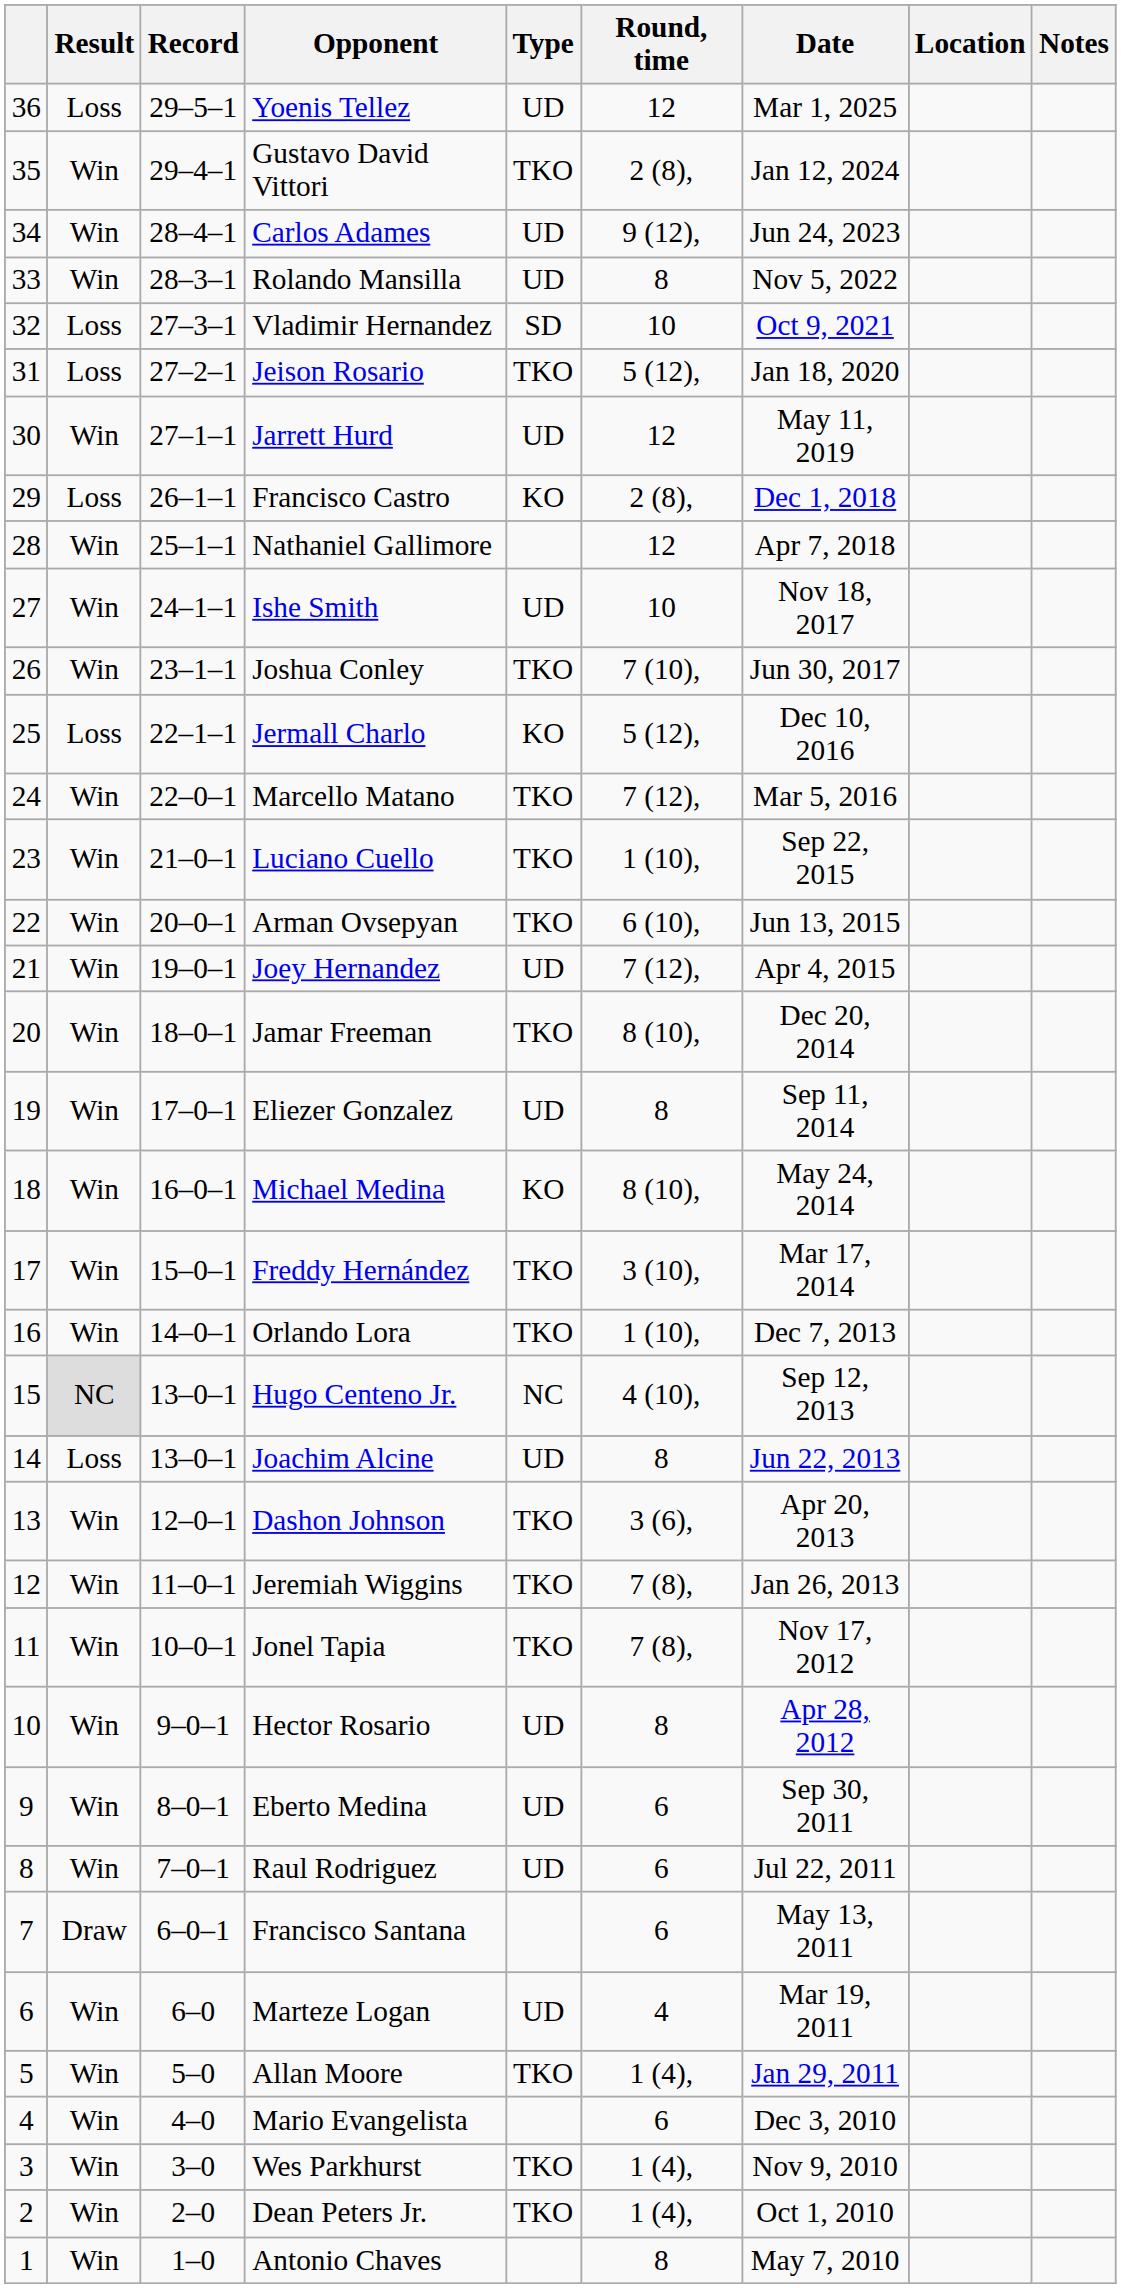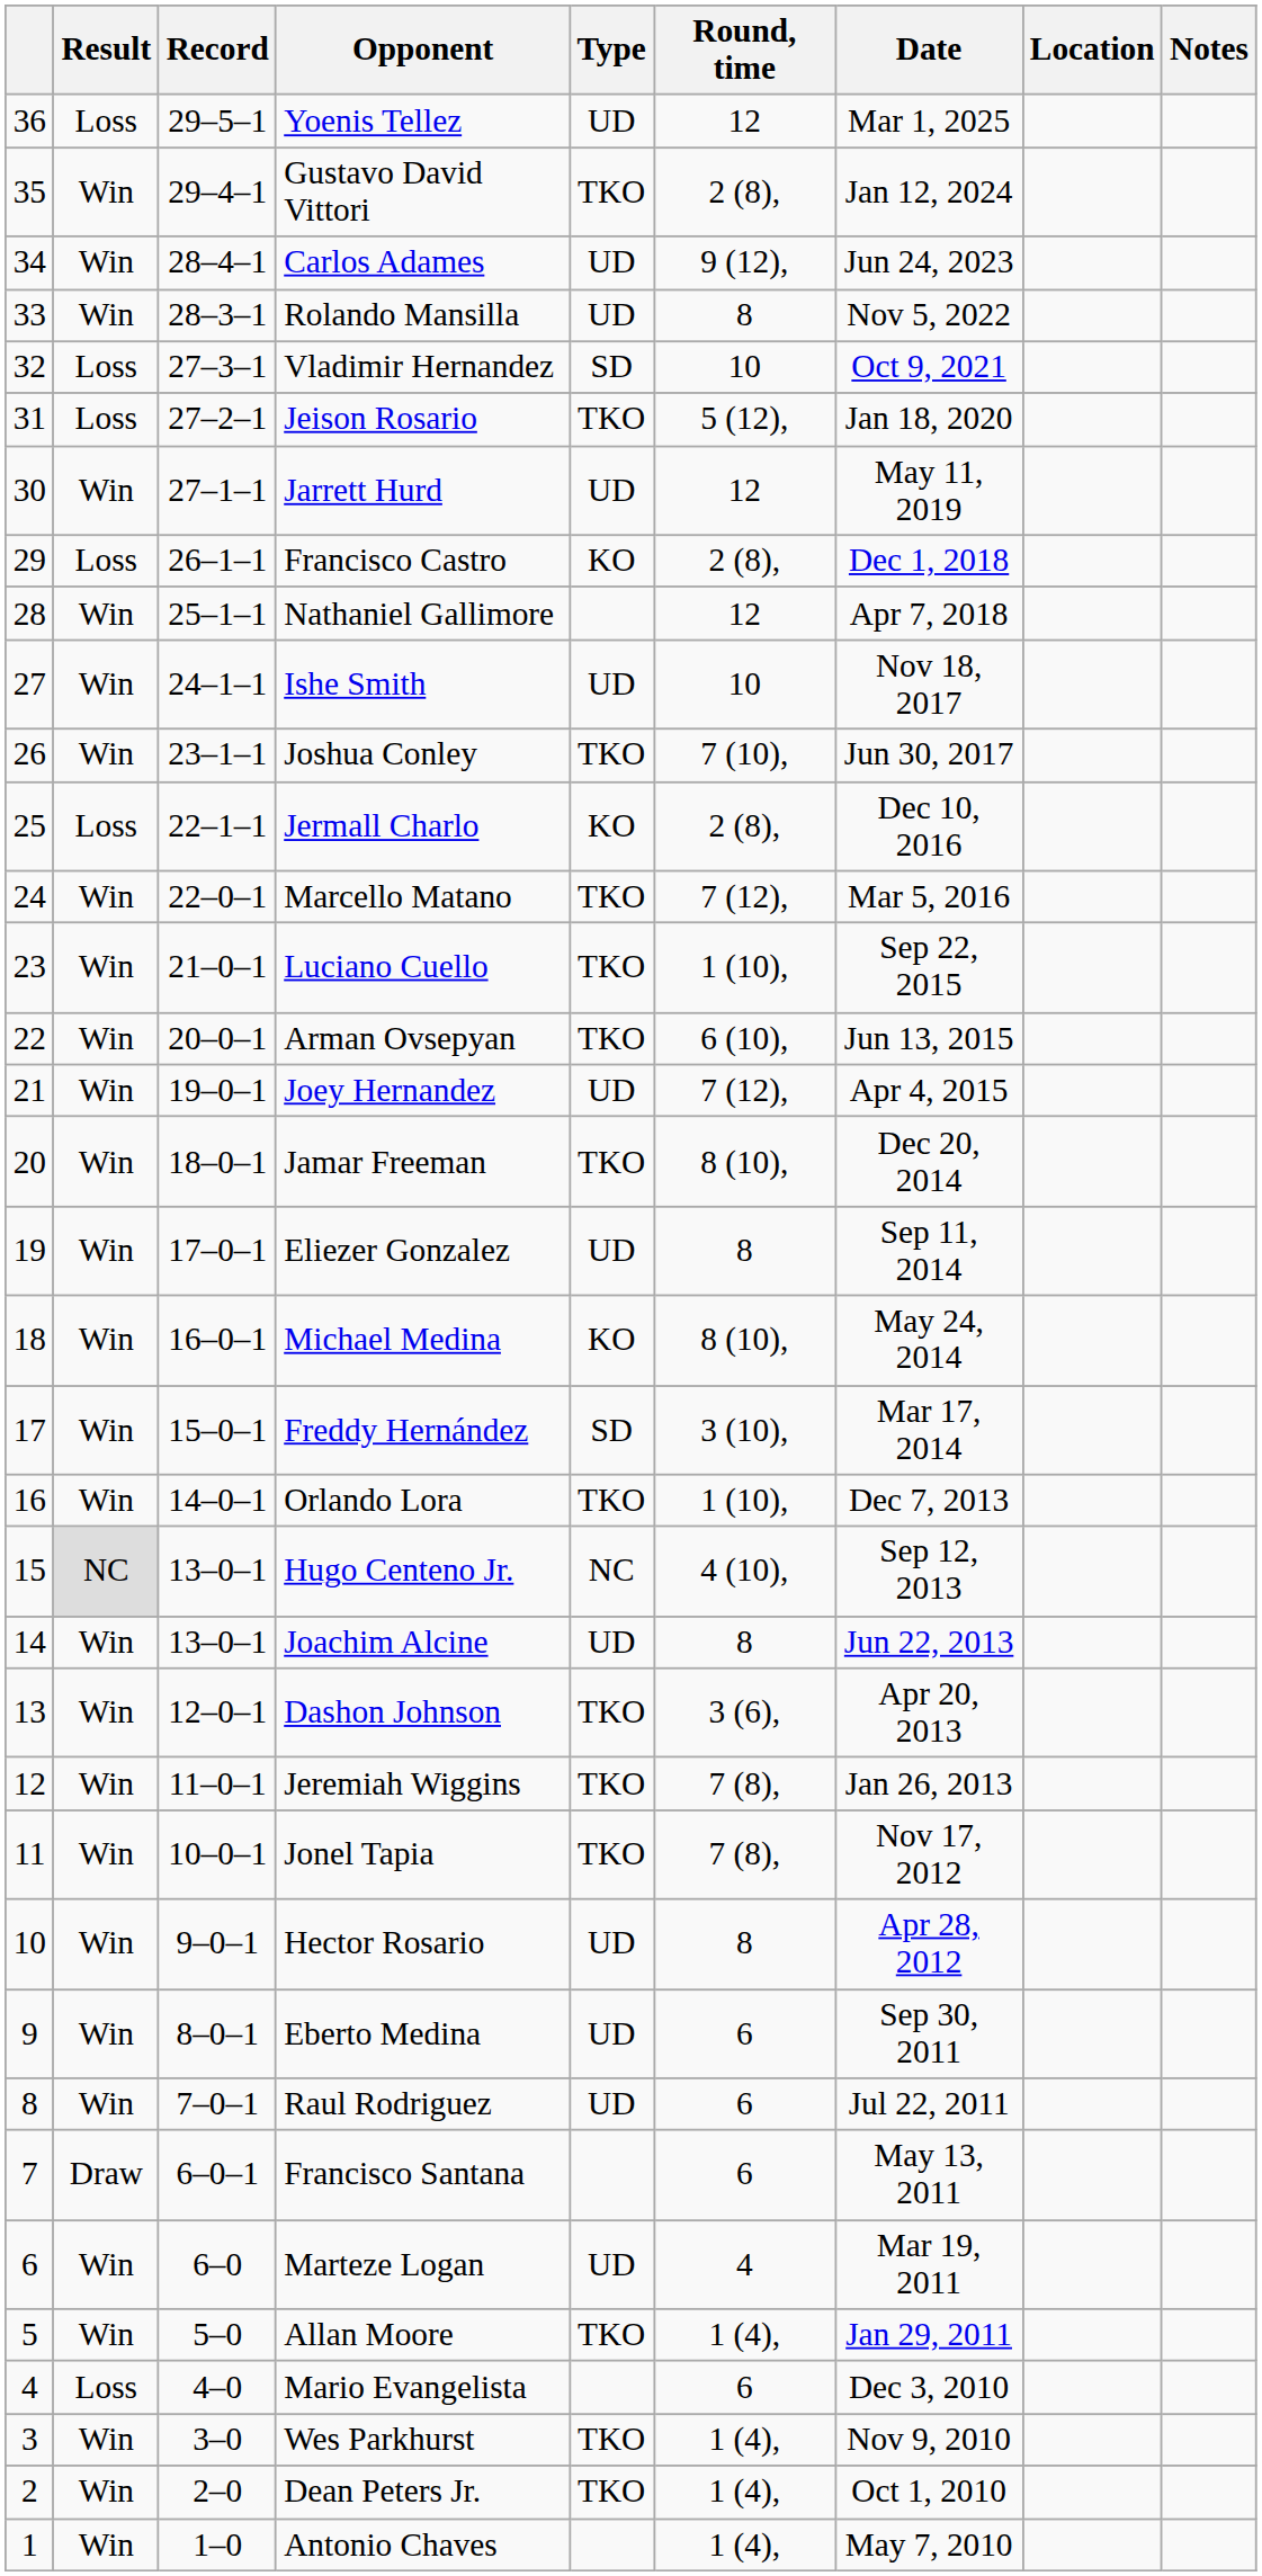Jermall Charlo | Round, time: 5 (12), -> 2 (8),
Freddy Hernández | Type: TKO -> SD
Joachim Alcine | Result: Loss -> Win
Mario Evangelista | Result: Win -> Loss
Antonio Chaves | Round, time: 8 -> 1 (4),
